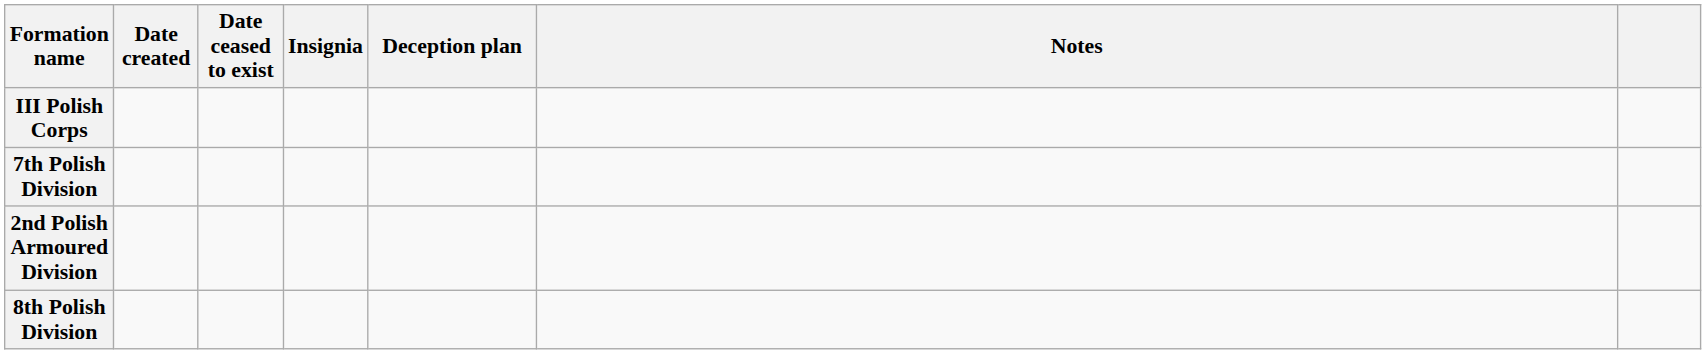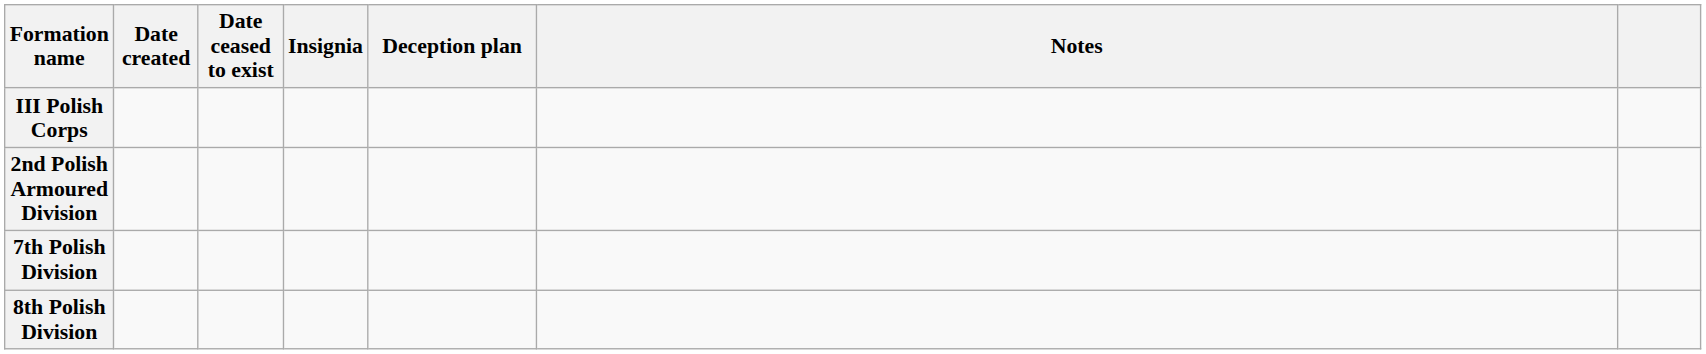rows swapped: 2nd Polish Armoured Division <-> 7th Polish Division
